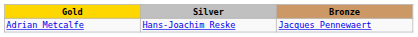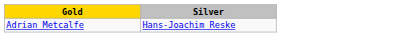- column: Bronze | Jacques Pennewaert
